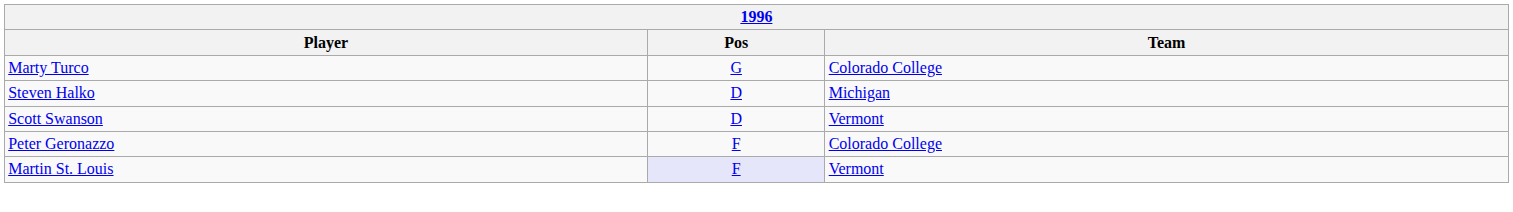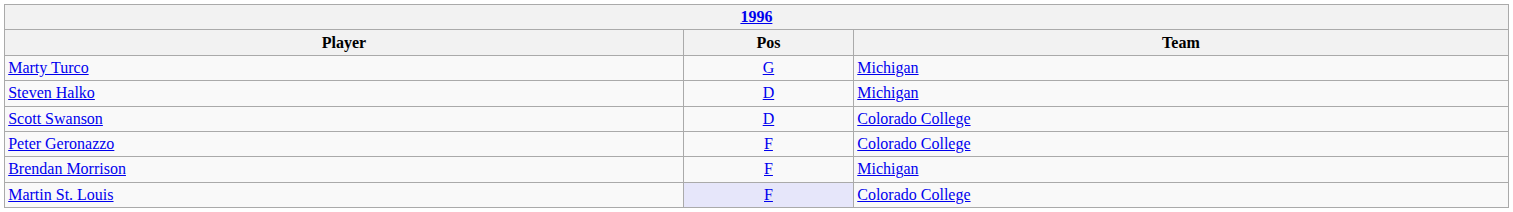Marty Turco | Team: Colorado College -> Michigan
Scott Swanson | Team: Vermont -> Colorado College
+ row: Brendan Morrison | F | Michigan
Martin St. Louis | Team: Vermont -> Colorado College
